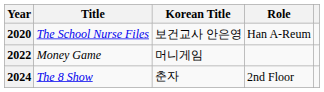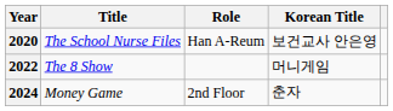columns swapped: Korean Title <-> Role
2022 | Title: Money Game -> The 8 Show
2024 | Title: The 8 Show -> Money Game
